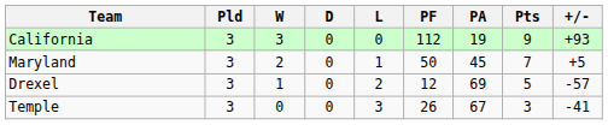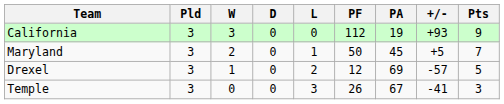columns swapped: +/- <-> Pts
